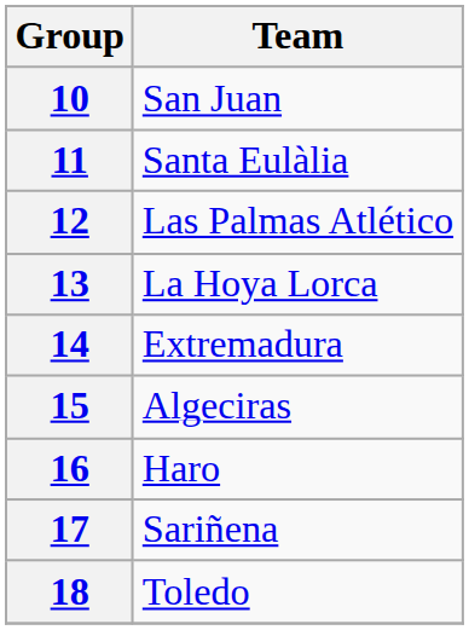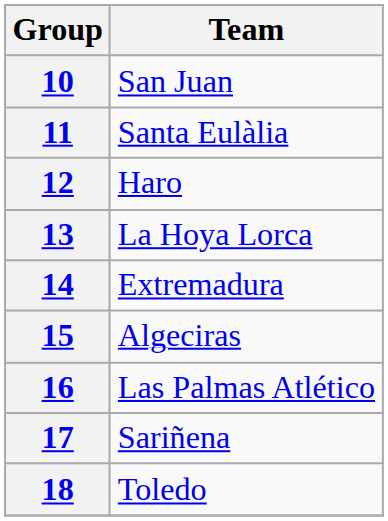12 | Team: Las Palmas Atlético -> Haro
16 | Team: Haro -> Las Palmas Atlético
